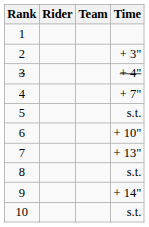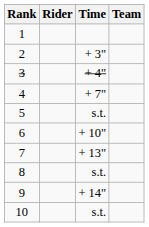columns swapped: Team <-> Time
